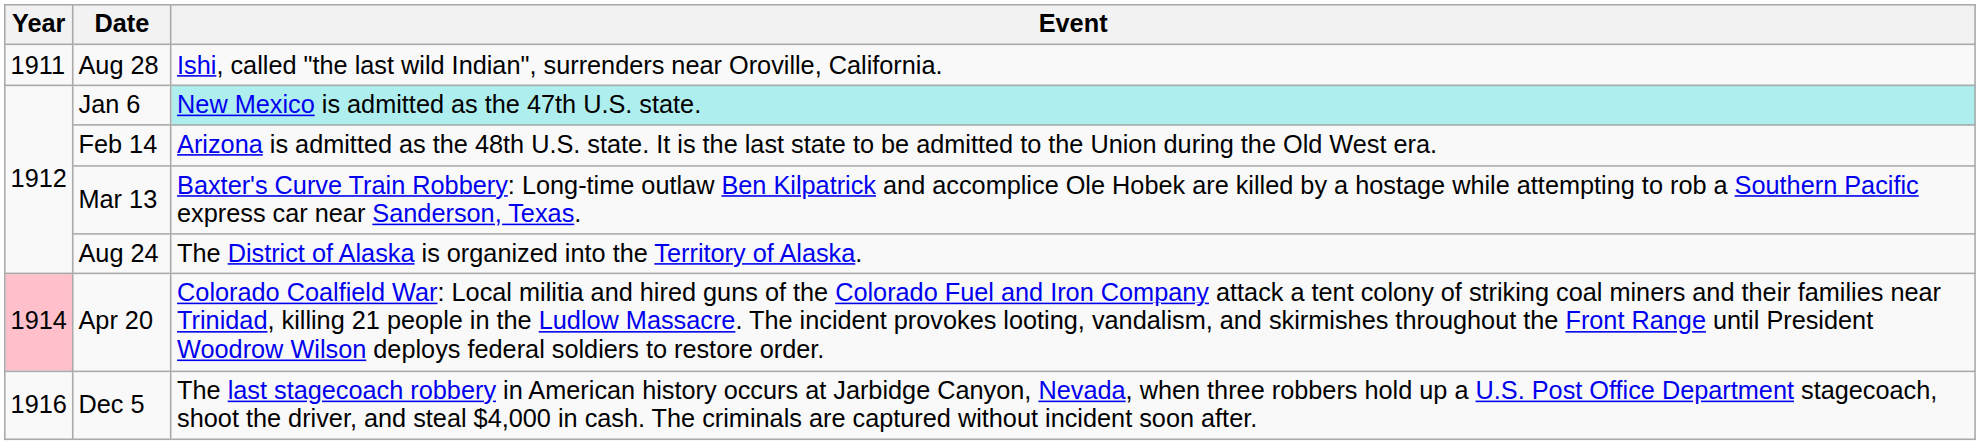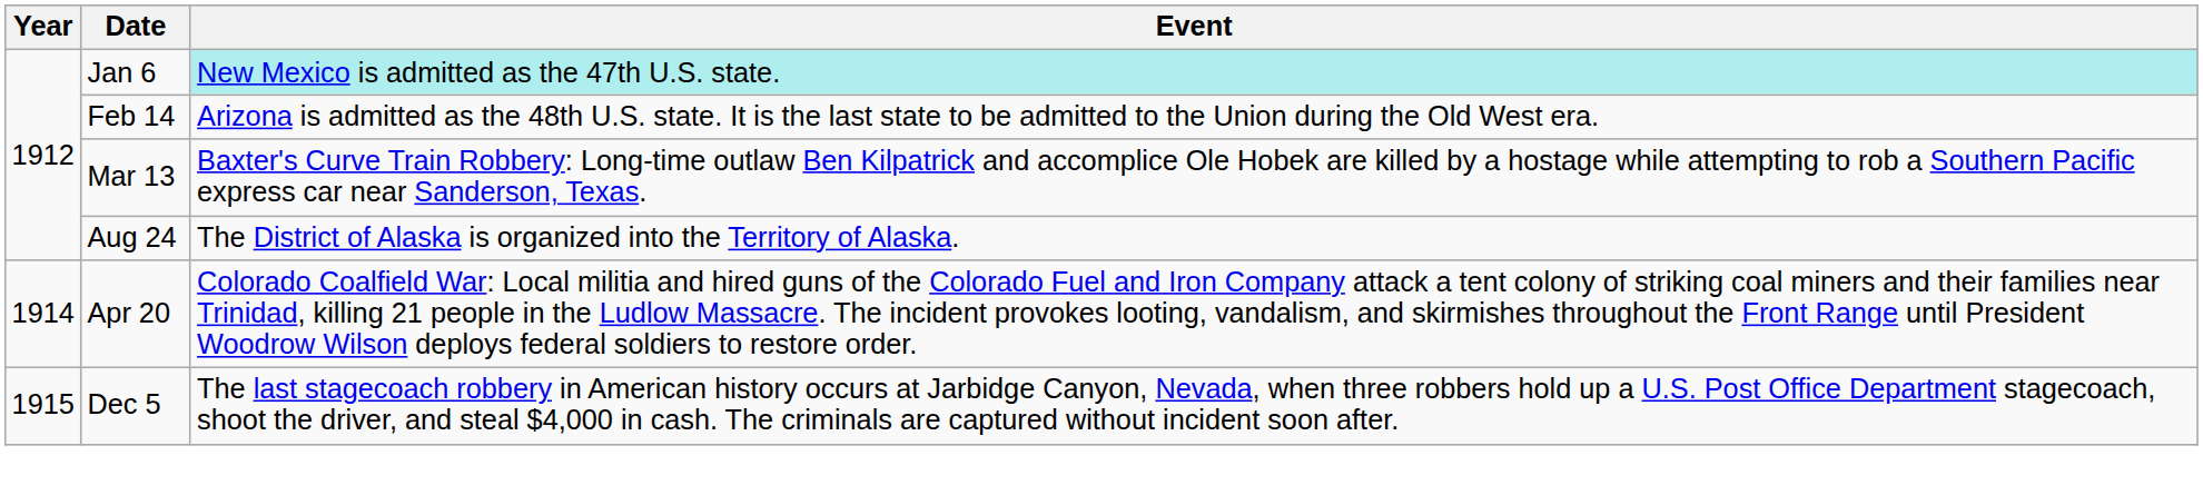- row: 1911 | Aug 28 | Ishi, called "the last wild Indian", surrenders near Oroville, California.
Apr 20 | Year: pink background -> no background
Dec 5 | Year: 1916 -> 1915
